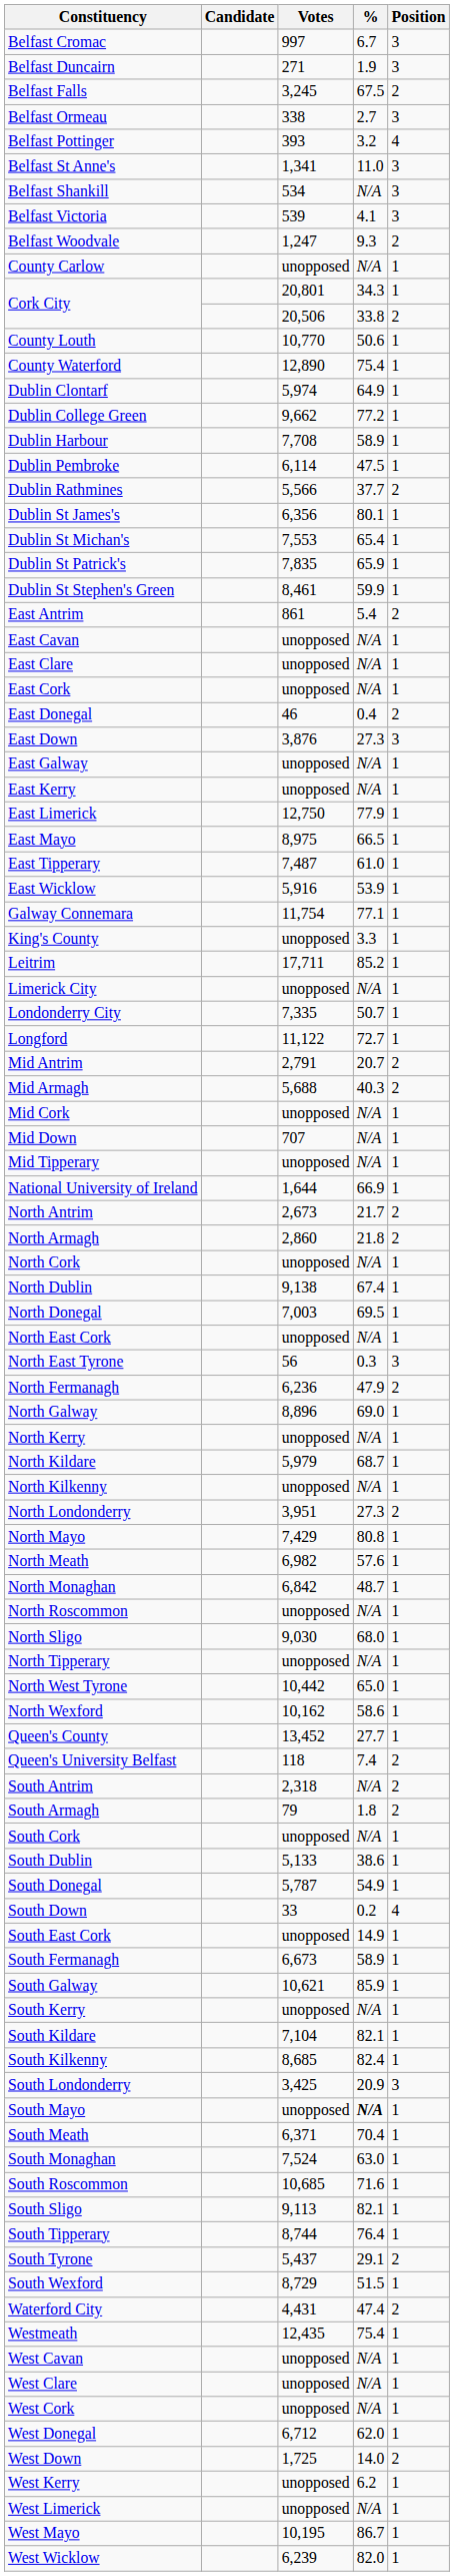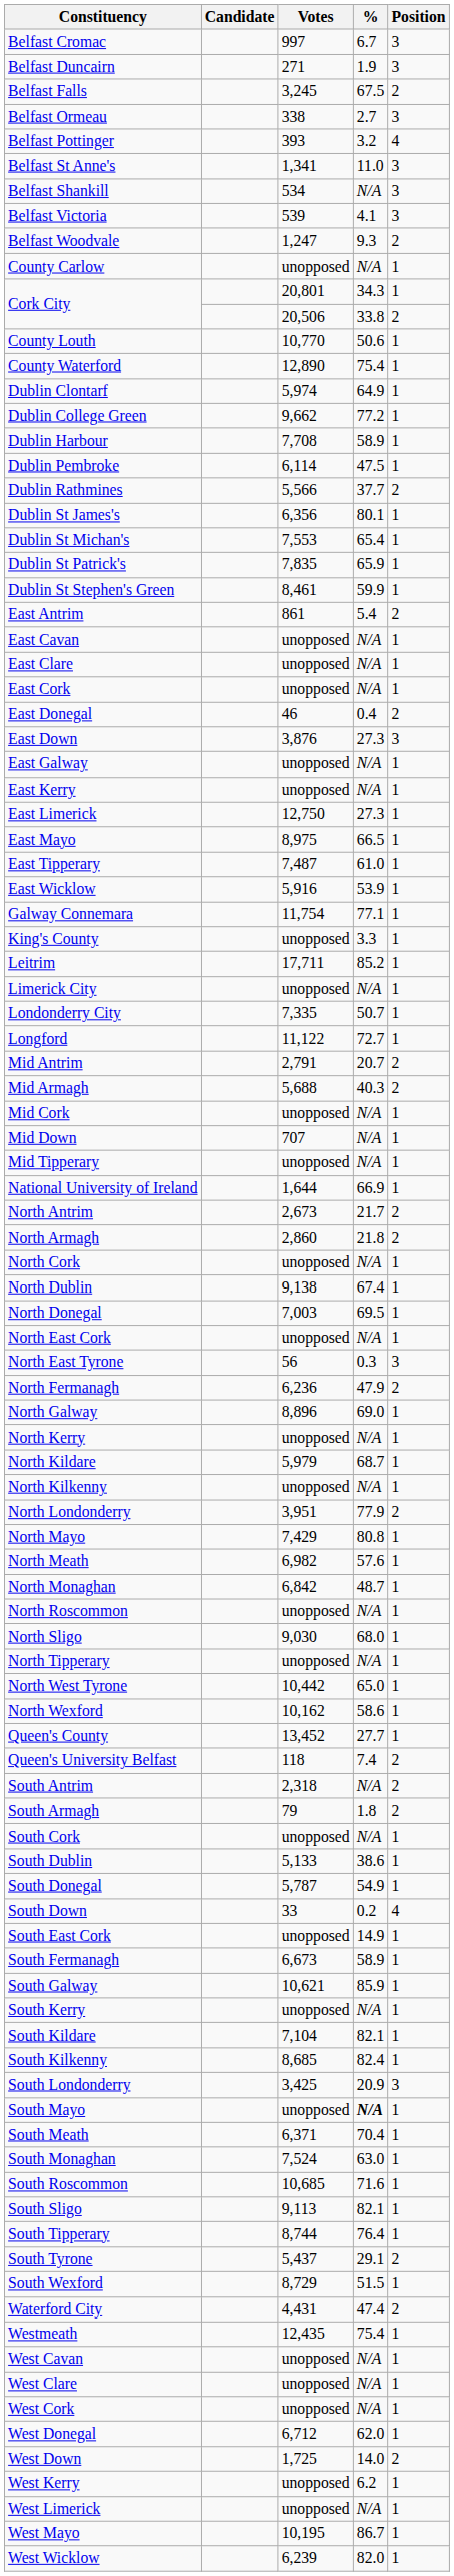East Limerick | %: 77.9 -> 27.3
North Londonderry | %: 27.3 -> 77.9
